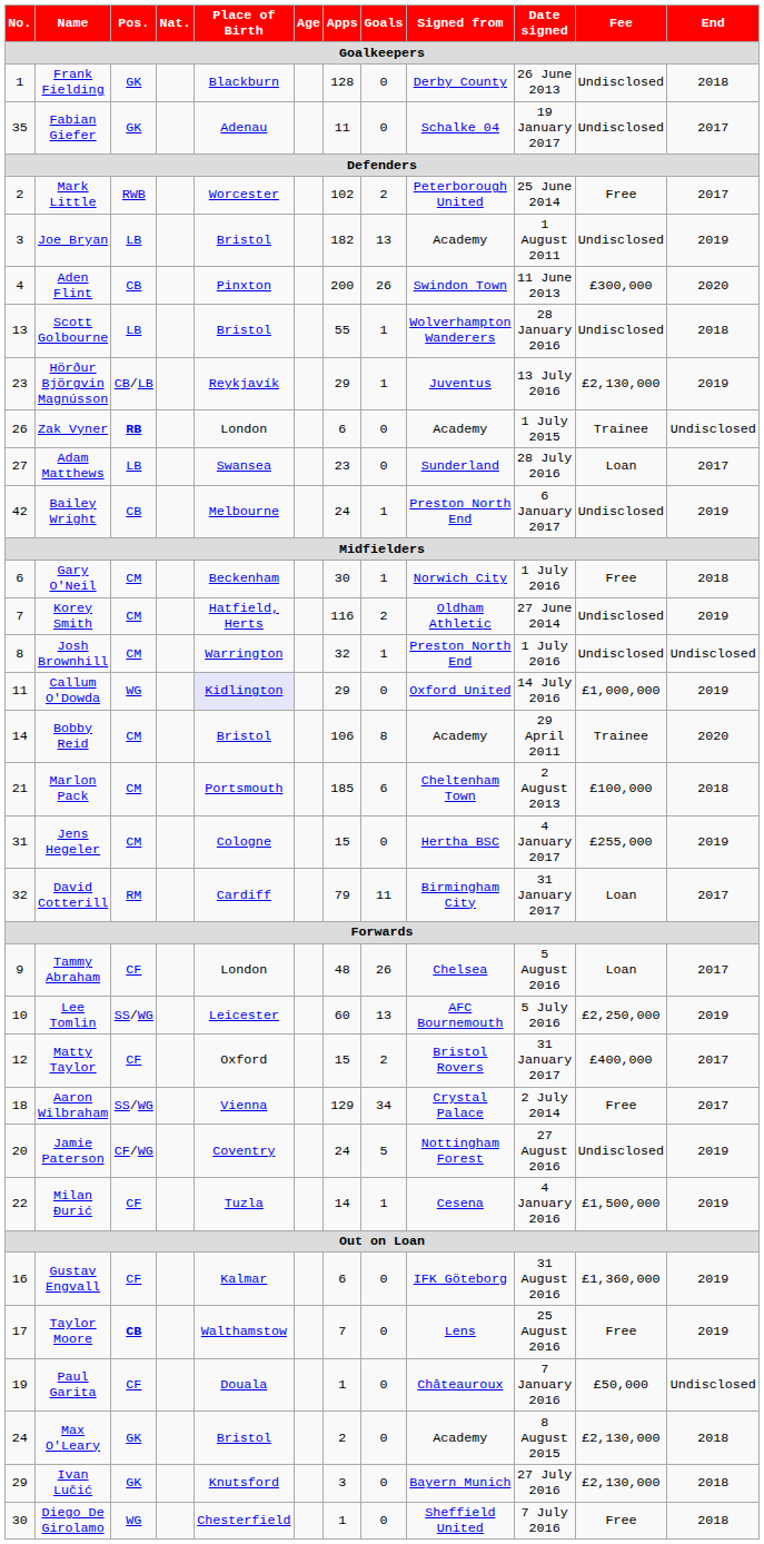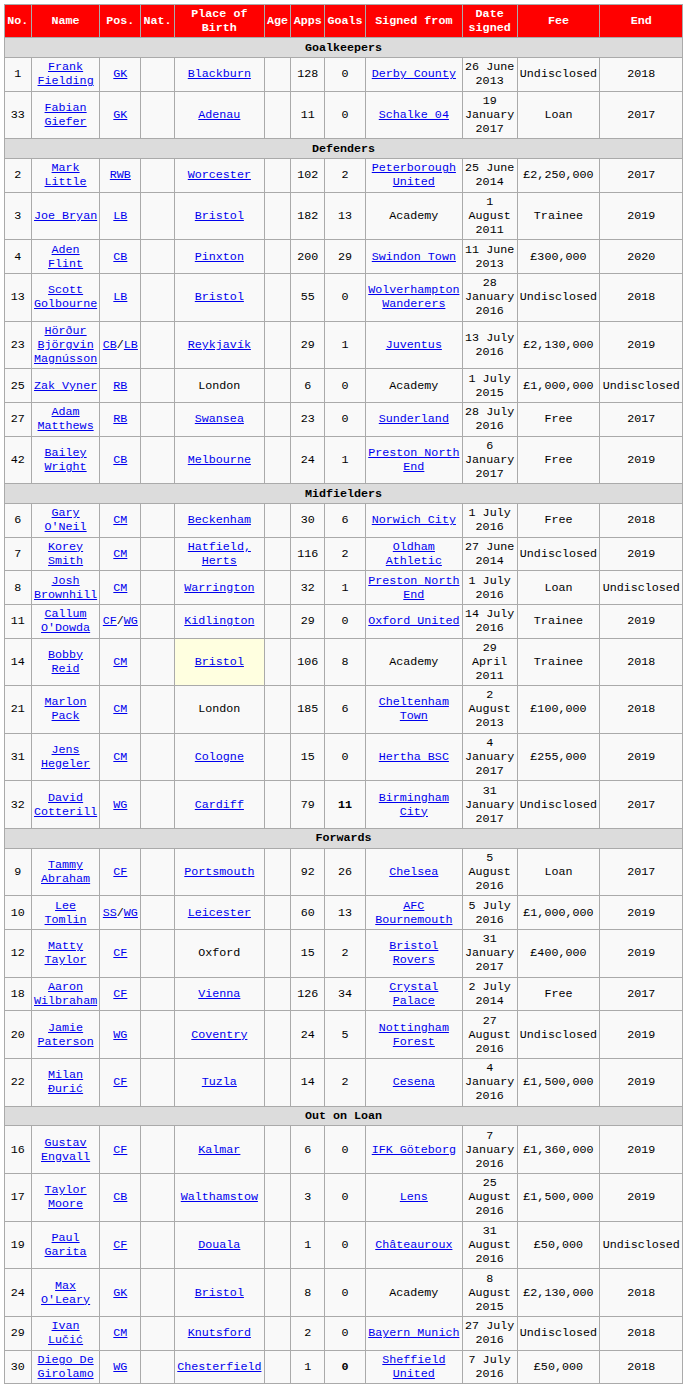Fabian Giefer | No.: 35 -> 33
Fabian Giefer | Fee: Undisclosed -> Loan
Mark Little | Fee: Free -> £2,250,000
Joe Bryan | Fee: Undisclosed -> Trainee
Aden Flint | Goals: 26 -> 29
Scott Golbourne | Goals: 1 -> 0
Zak Vyner | No.: 26 -> 25
Zak Vyner | Pos.: bold -> normal
Zak Vyner | Fee: Trainee -> £1,000,000
Adam Matthews | Pos.: LB -> RB
Adam Matthews | Fee: Loan -> Free
Bailey Wright | Fee: Undisclosed -> Free
Gary O'Neil | Goals: 1 -> 6
Josh Brownhill | Fee: Undisclosed -> Loan
Callum O'Dowda | Pos.: WG -> CF/WG
Callum O'Dowda | Place of Birth: lavender background -> no background
Callum O'Dowda | Fee: £1,000,000 -> Trainee
Bobby Reid | Place of Birth: no background -> lightyellow background
Bobby Reid | End: 2020 -> 2018
Marlon Pack | Place of Birth: Portsmouth -> London
David Cotterill | Pos.: RM -> WG
David Cotterill | Goals: normal -> bold
David Cotterill | Fee: Loan -> Undisclosed
Tammy Abraham | Place of Birth: London -> Portsmouth
Tammy Abraham | Apps: 48 -> 92
Lee Tomlin | Fee: £2,250,000 -> £1,000,000
Matty Taylor | End: 2017 -> 2019
Aaron Wilbraham | Pos.: SS/WG -> CF
Aaron Wilbraham | Apps: 129 -> 126
Jamie Paterson | Pos.: CF/WG -> WG
Milan Đurić | Goals: 1 -> 2
Gustav Engvall | Date signed: 31 August 2016 -> 7 January 2016
Taylor Moore | Pos.: bold -> normal
Taylor Moore | Apps: 7 -> 3
Taylor Moore | Fee: Free -> £1,500,000
Paul Garita | Date signed: 7 January 2016 -> 31 August 2016
Max O'Leary | Apps: 2 -> 8
Ivan Lučić | Pos.: GK -> CM
Ivan Lučić | Apps: 3 -> 2
Ivan Lučić | Fee: £2,130,000 -> Undisclosed
Diego De Girolamo | Goals: normal -> bold
Diego De Girolamo | Fee: Free -> £50,000
